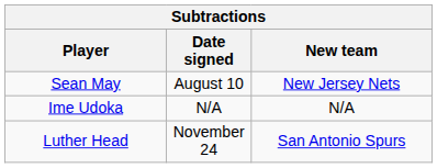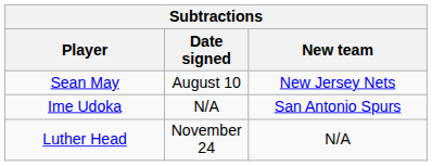Ime Udoka | New team: N/A -> San Antonio Spurs
Luther Head | New team: San Antonio Spurs -> N/A
